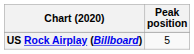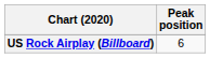US Rock Airplay (Billboard) | Peak position: 5 -> 6
